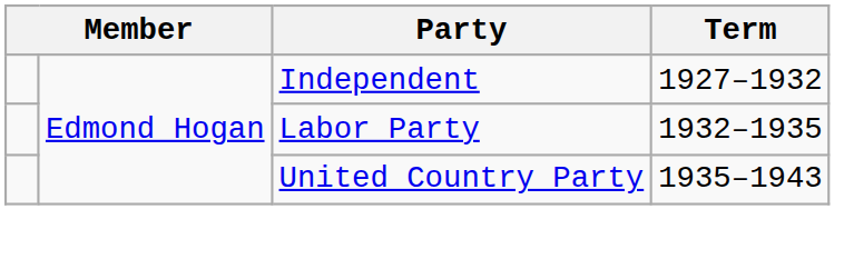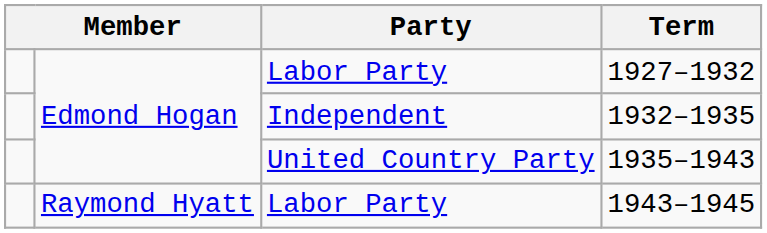1927–1932 | Party: Independent -> Labor Party
1932–1935 | Party: Labor Party -> Independent
+ row: Raymond Hyatt | Labor Party | 1943–1945
